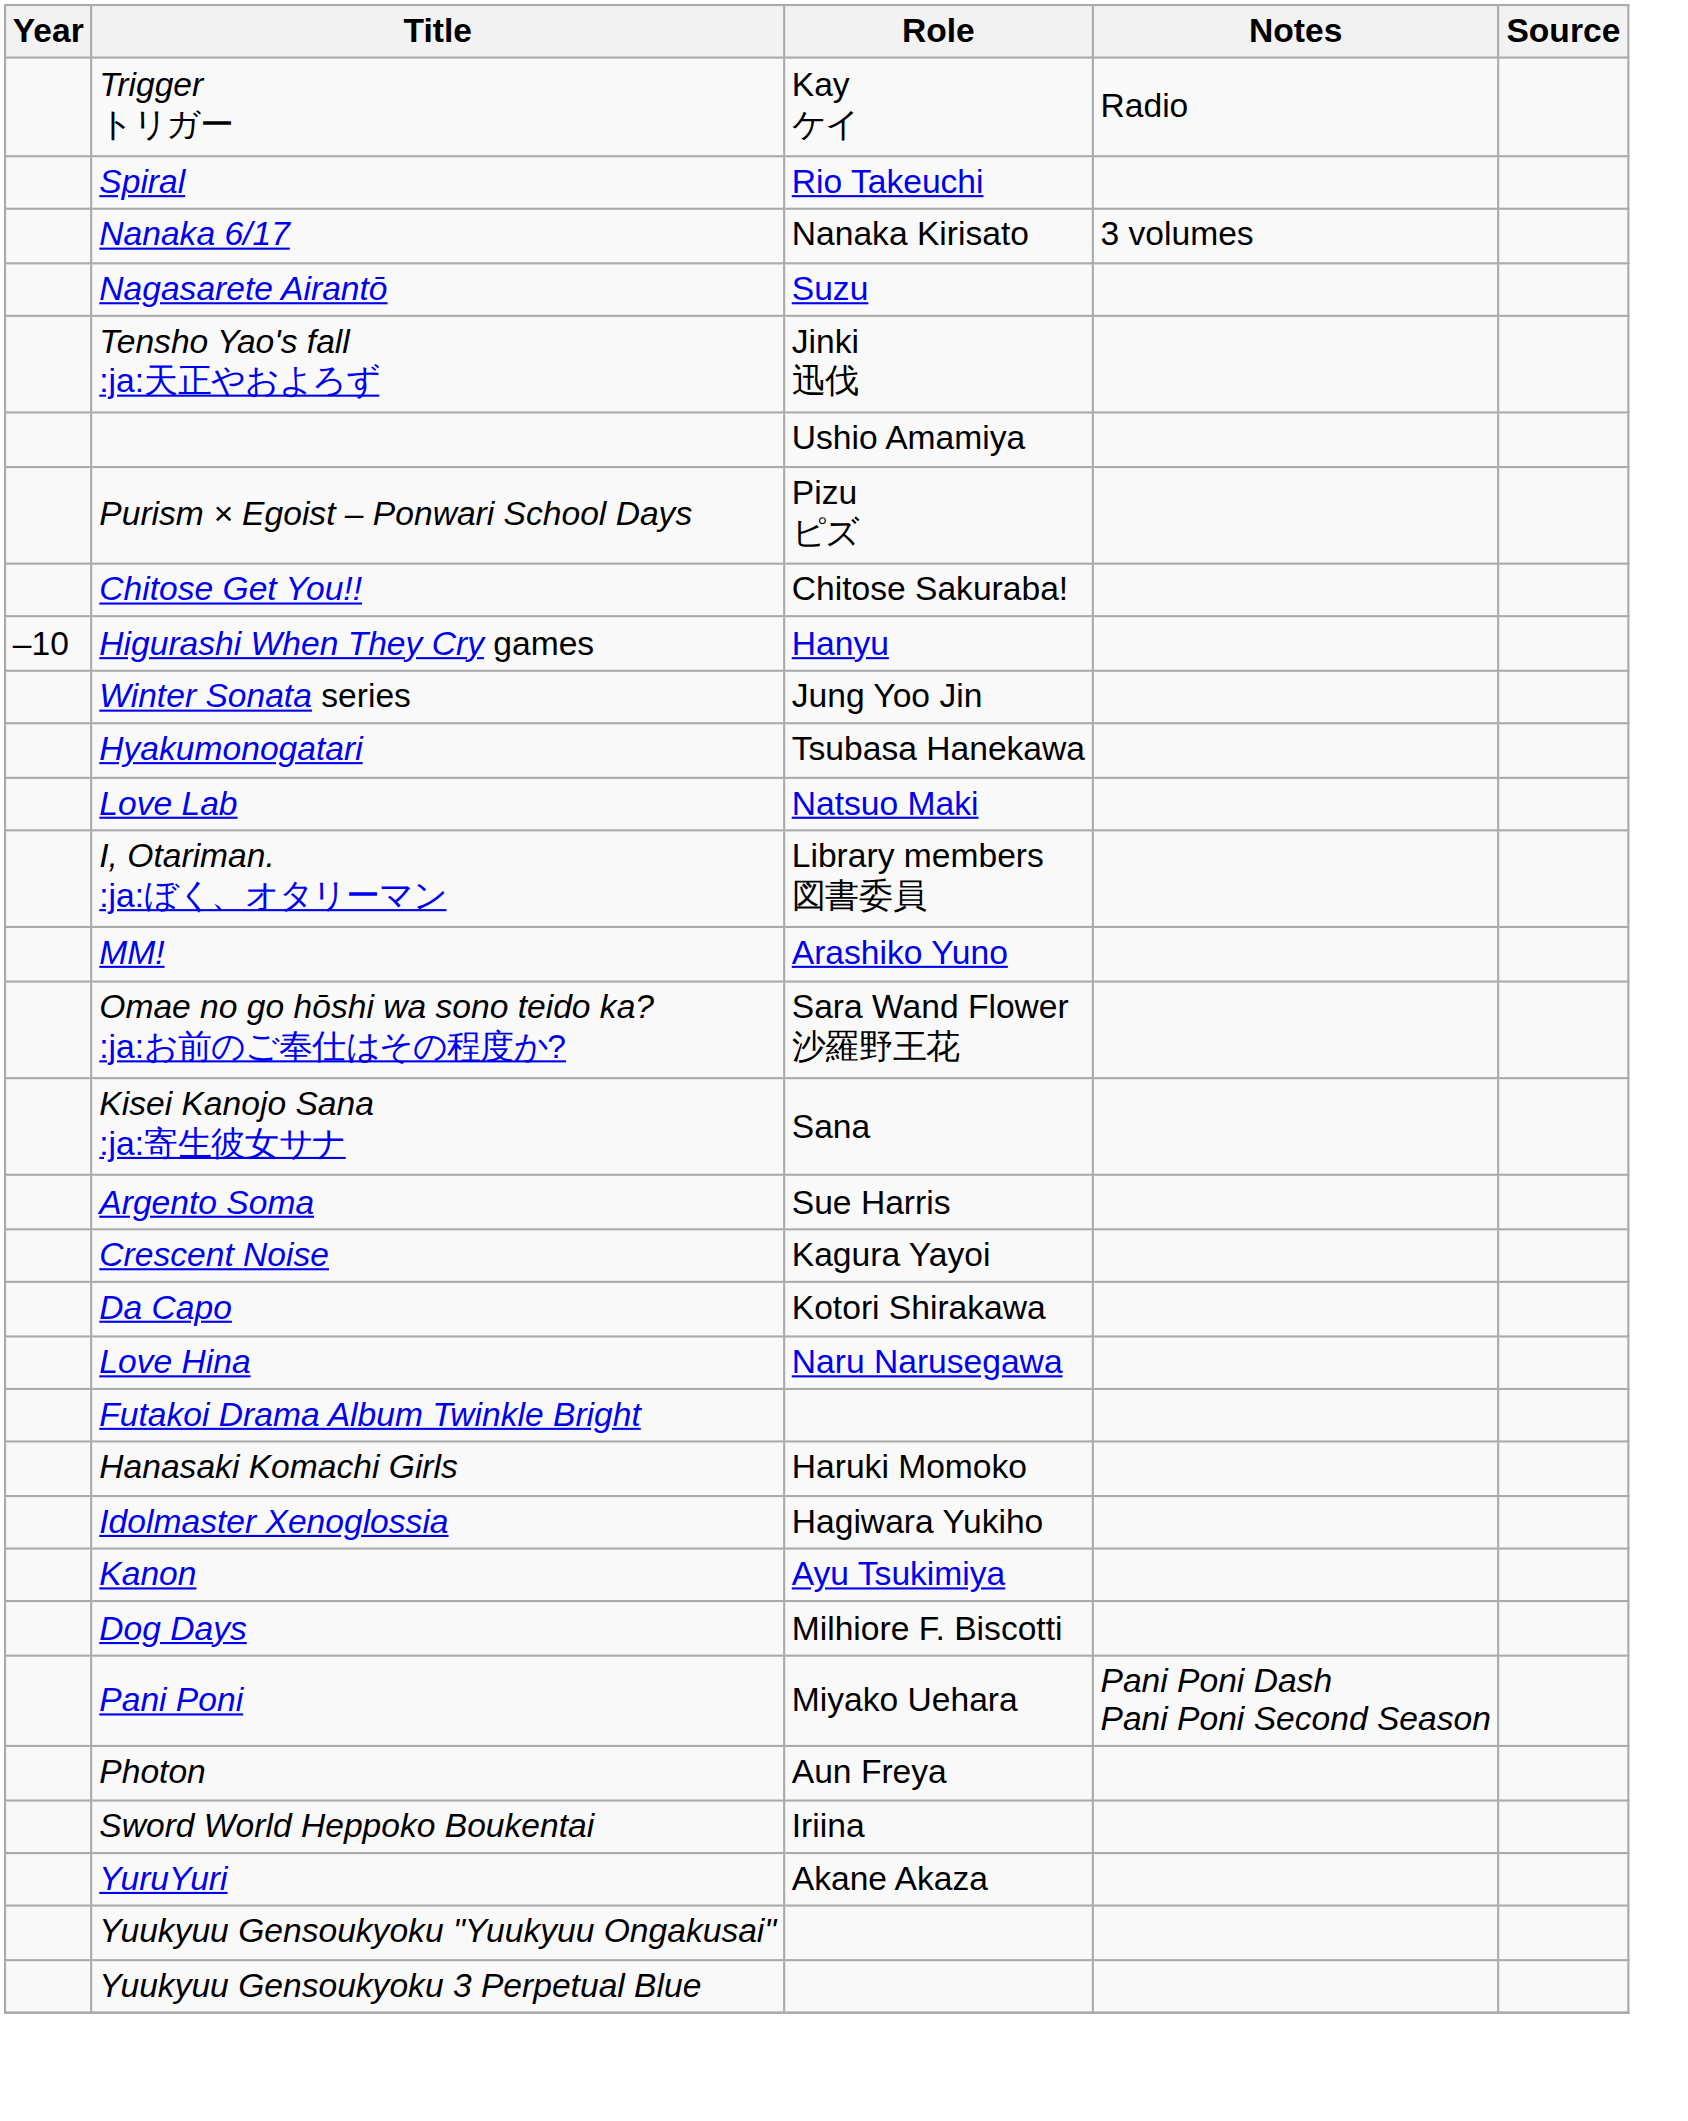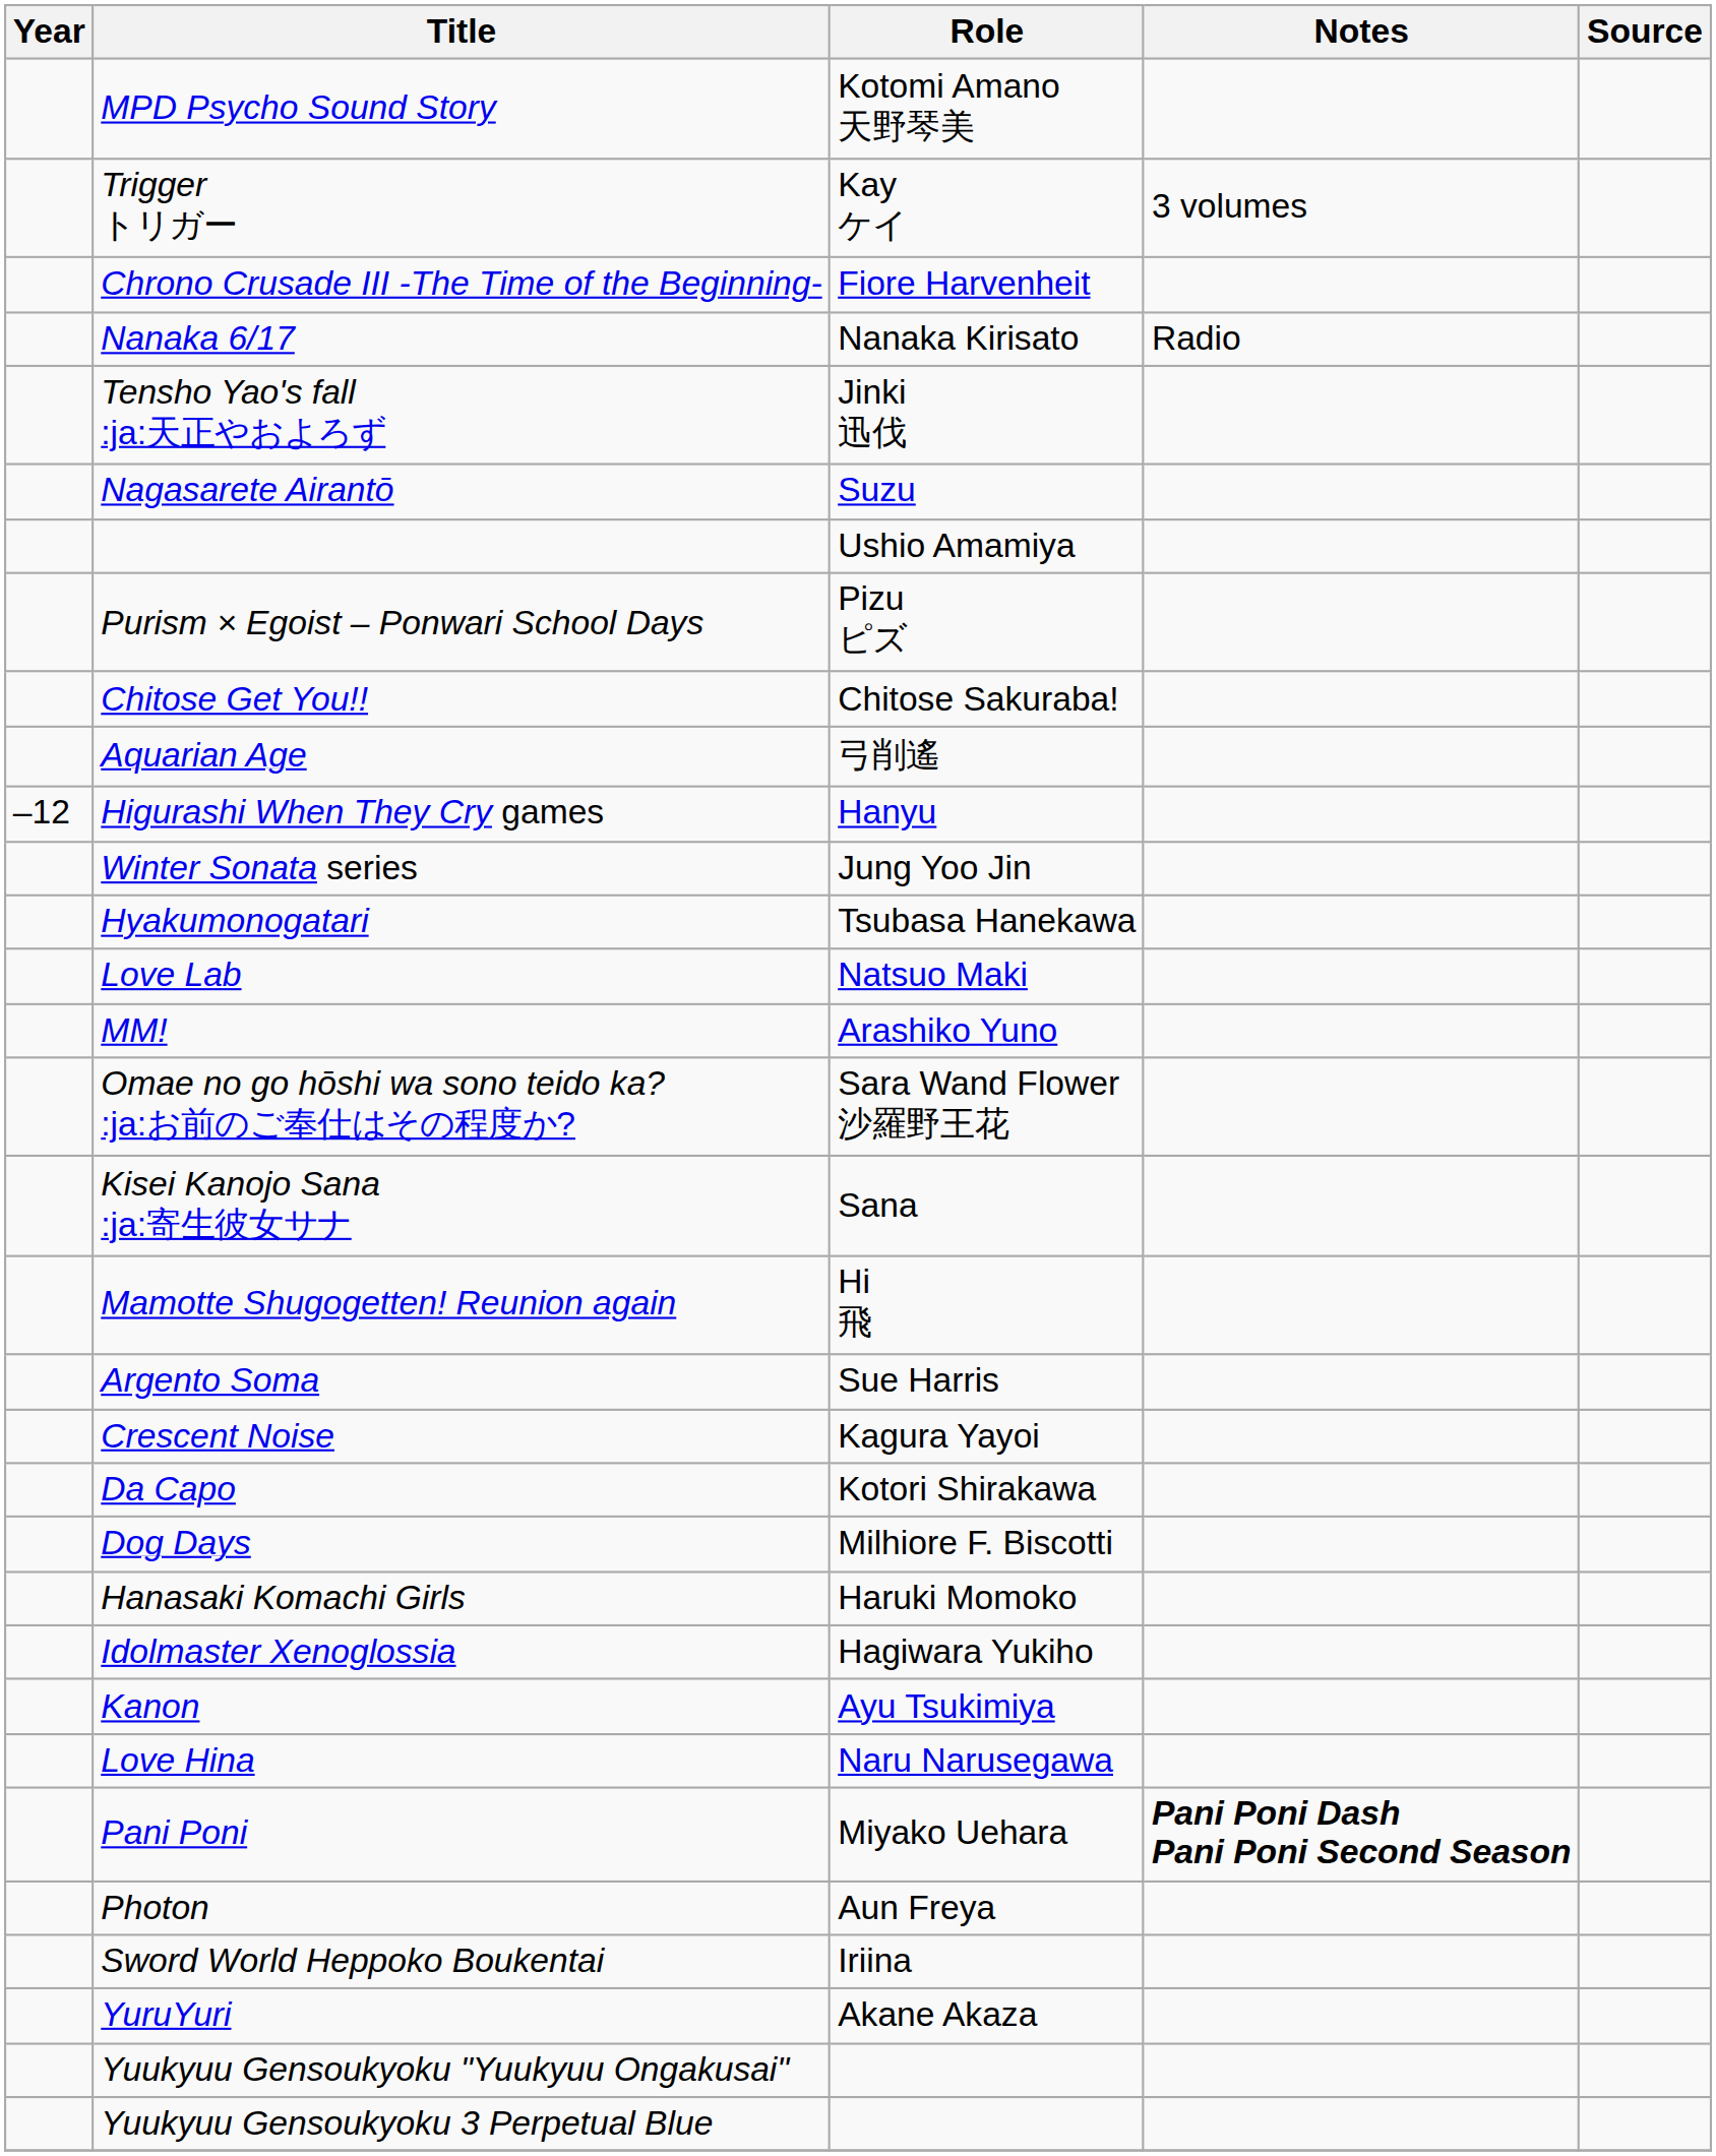+ row: MPD Psycho Sound Story | Kotomi Amano 天野琴美
Trigger トリガー | Notes: Radio -> 3 volumes
- row: Spiral | Rio Takeuchi
+ row: Chrono Crusade III -The Time of the Beginning- | Fiore Harvenheit
Nanaka 6/17 | Notes: 3 volumes -> Radio
rows swapped: Tensho Yao's fall :ja:天正やおよろず <-> Nagasarete Airantō
+ row: Aquarian Age | 弓削遙
Higurashi When They Cry games | Year: –10 -> –12
- row: I, Otariman. :ja:ぼく、オタリーマン | Library members 図書委員
+ row: Mamotte Shugogetten! Reunion again | Hi 飛
rows swapped: Dog Days <-> Love Hina
- row: Futakoi Drama Album Twinkle Bright
Pani Poni | Notes: normal -> bold
